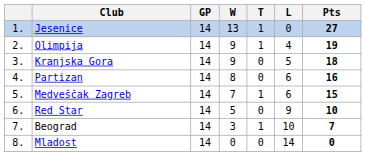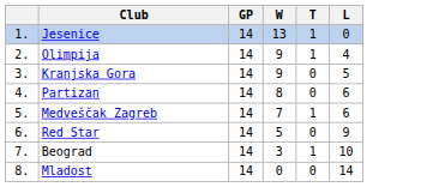- column: Pts | 27 | 19 | 18 | 16 | 15 | 10 | 7 | 0
